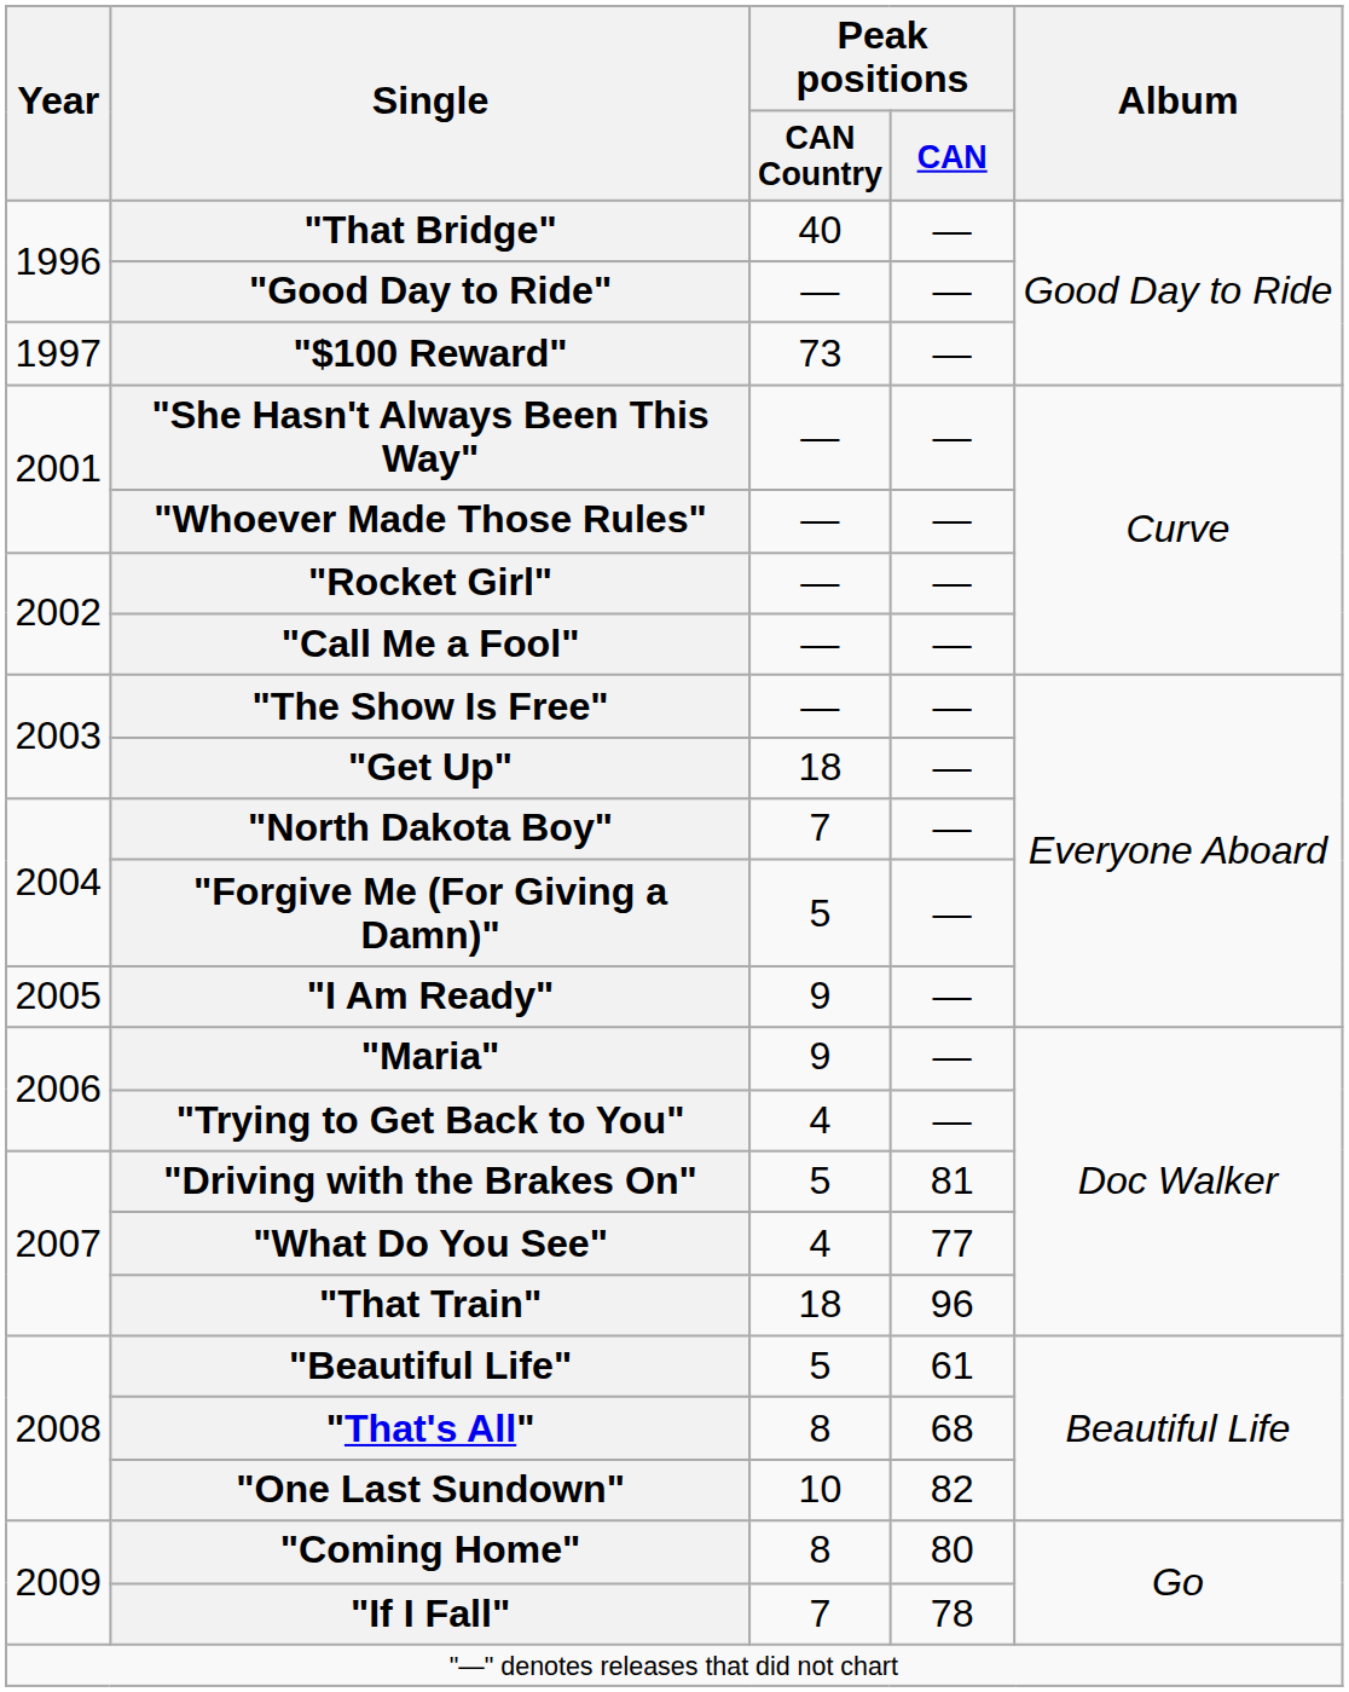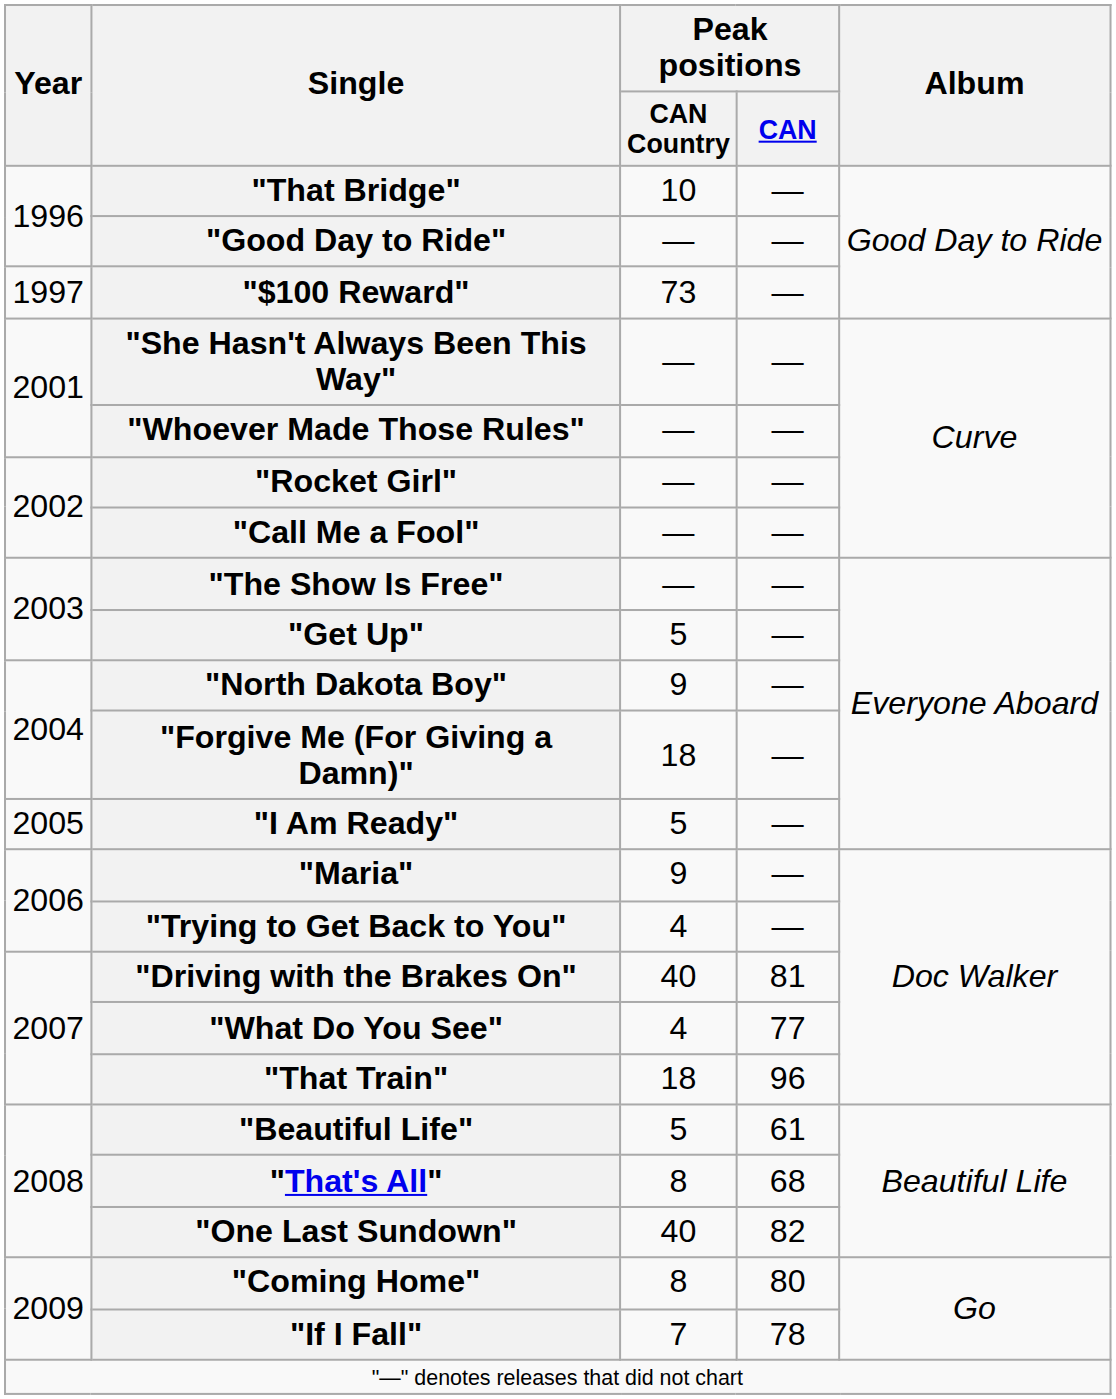"That Bridge" | Peak positions / CAN Country: 40 -> 10
"Get Up" | Peak positions / CAN Country: 18 -> 5
"North Dakota Boy" | Peak positions / CAN Country: 7 -> 9
"Forgive Me (For Giving a Damn)" | Peak positions / CAN Country: 5 -> 18
"I Am Ready" | Peak positions / CAN Country: 9 -> 5
"Driving with the Brakes On" | Peak positions / CAN Country: 5 -> 40
"One Last Sundown" | Peak positions / CAN Country: 10 -> 40
